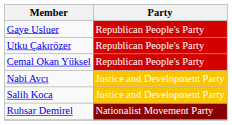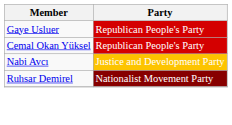- row: Utku Çakırözer | Republican People's Party
- row: Salih Koca | Justice and Development Party
